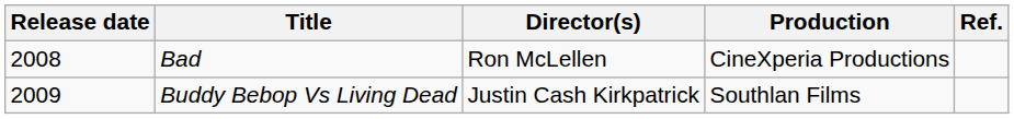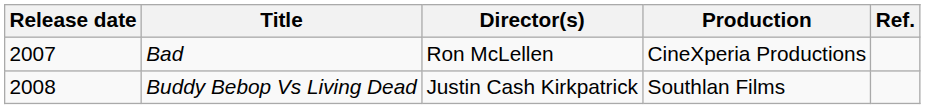Bad | Release date: 2008 -> 2007
Buddy Bebop Vs Living Dead | Release date: 2009 -> 2008
